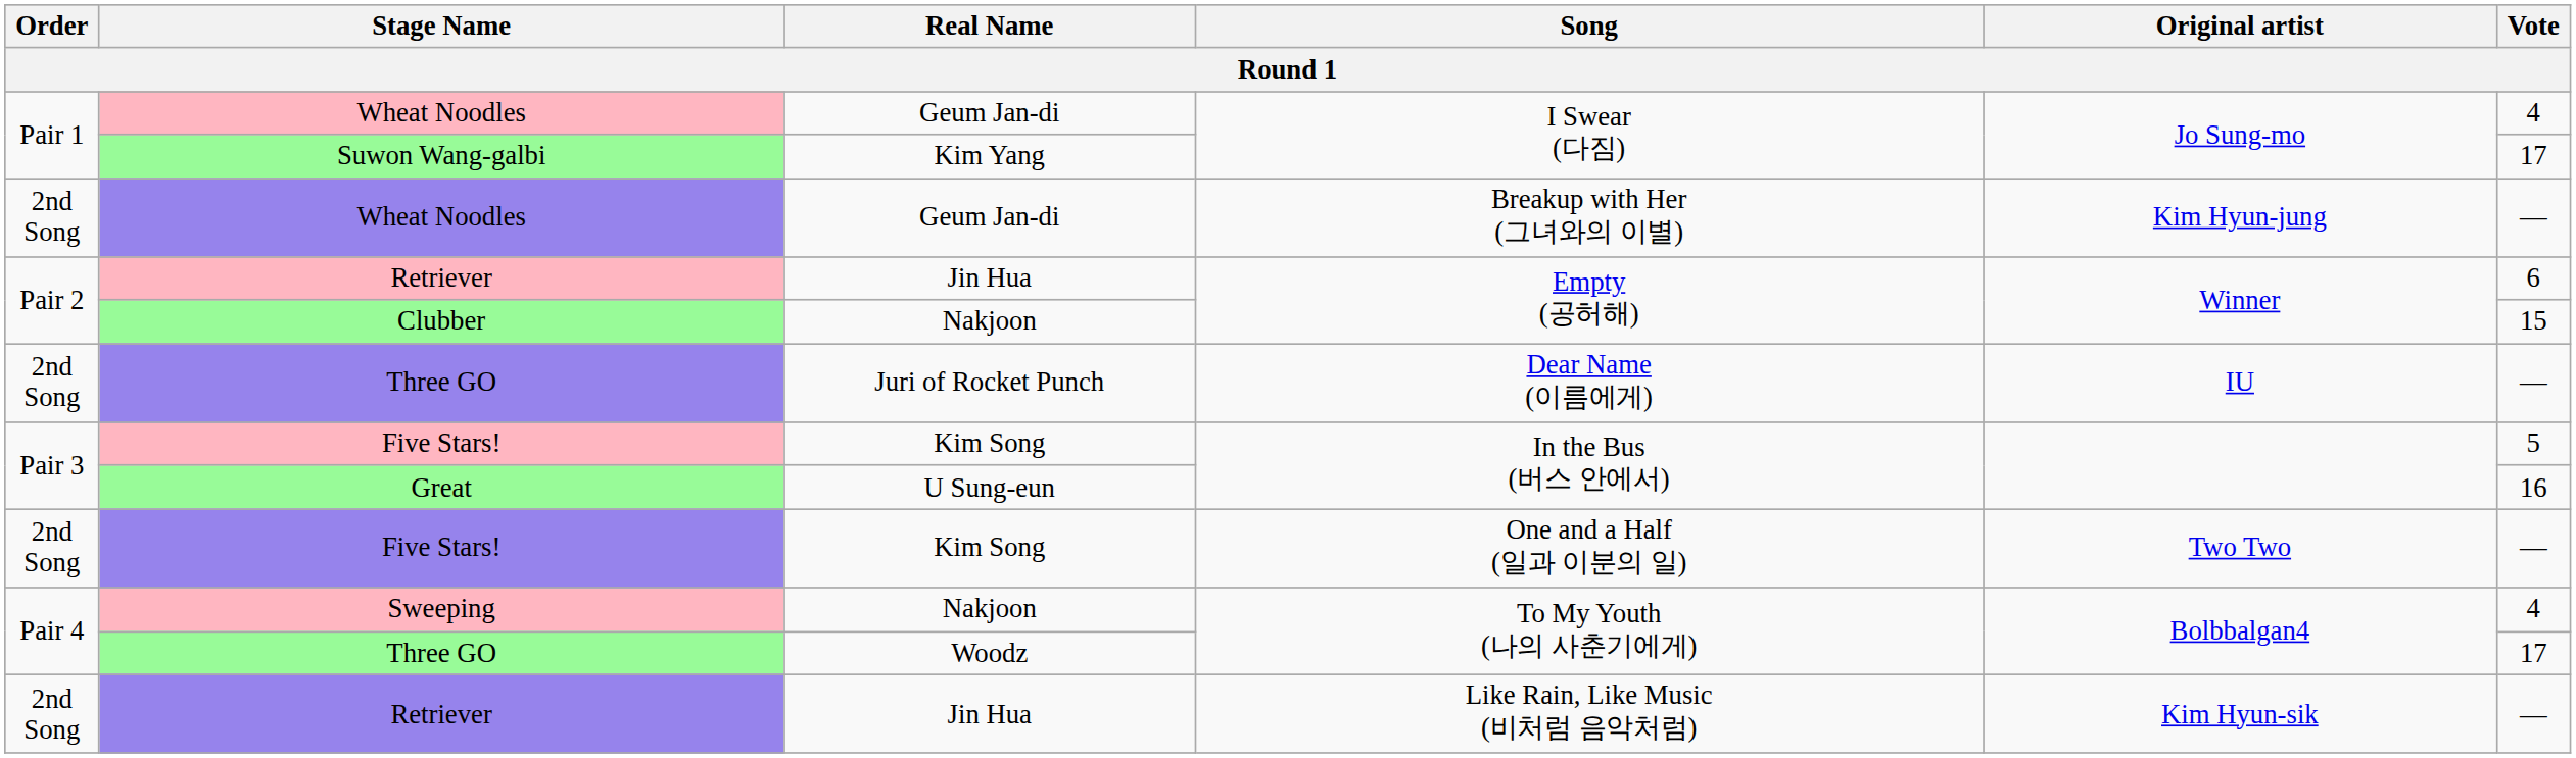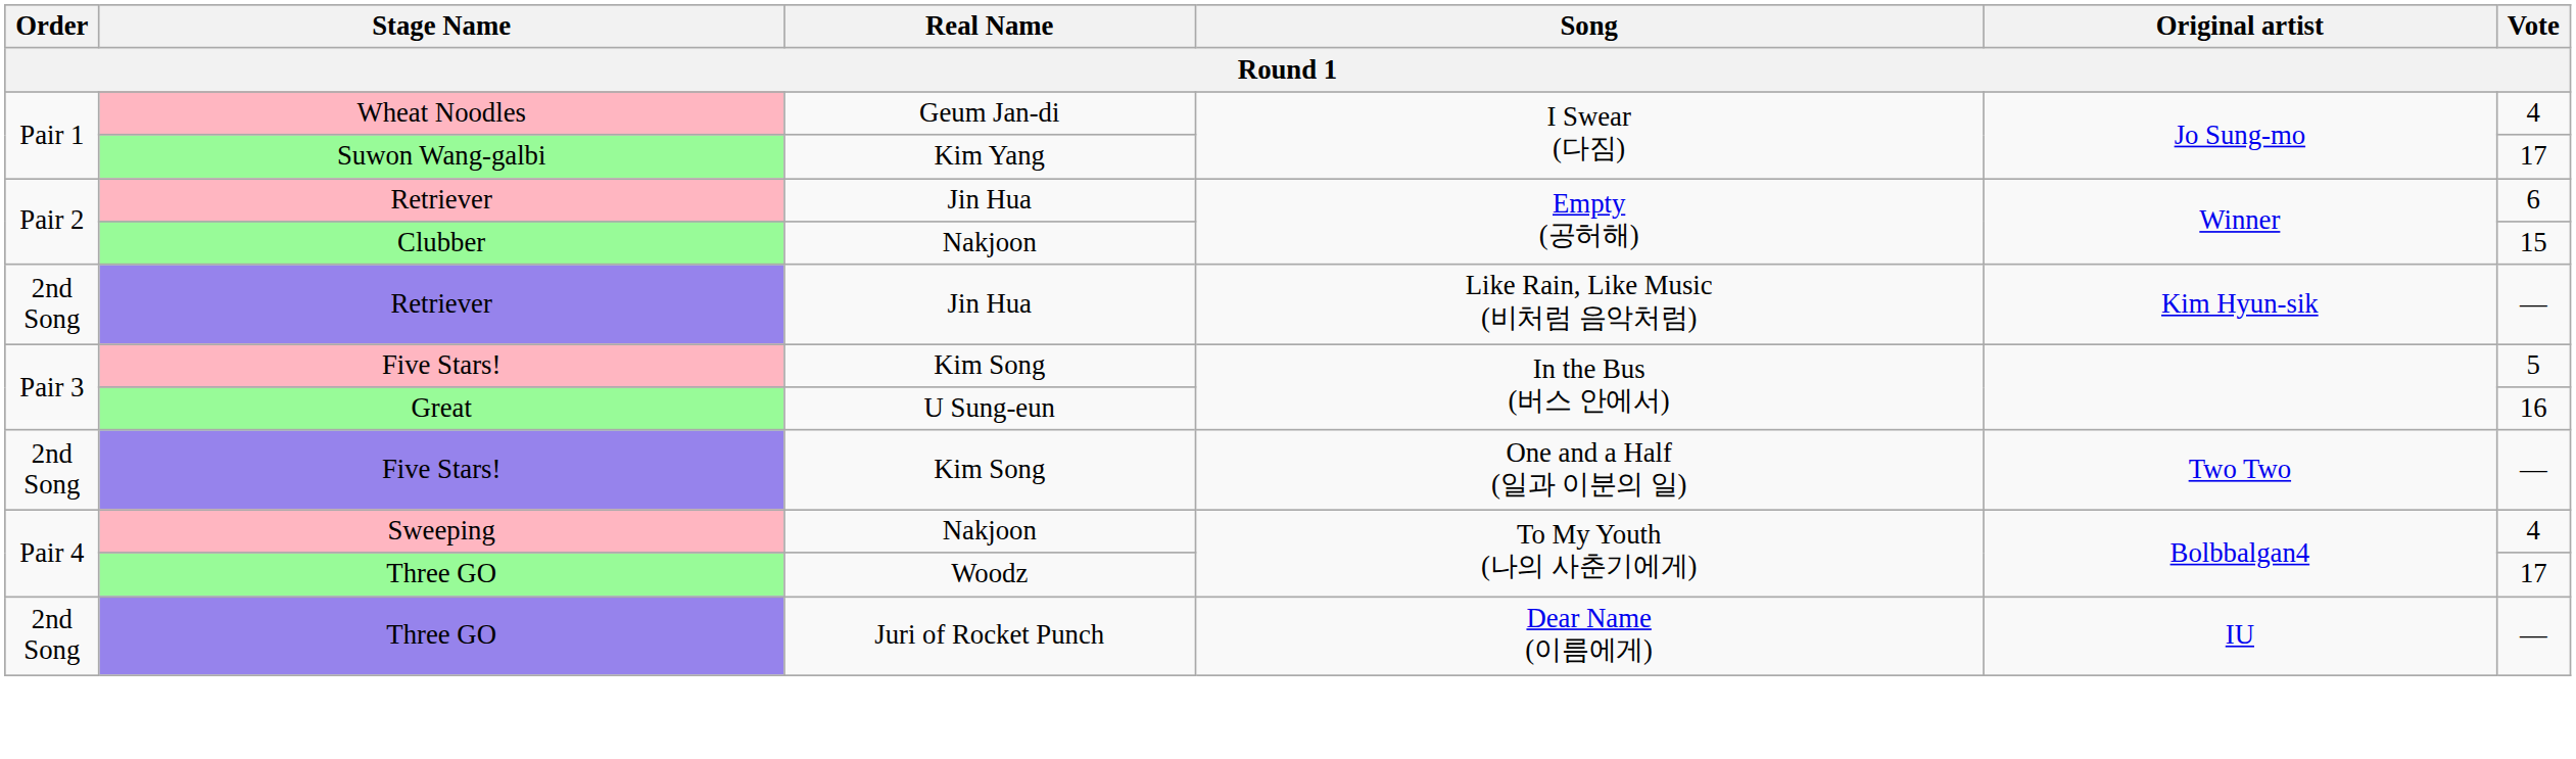- row: 2nd Song | Wheat Noodles | Geum Jan-di | Breakup with Her (그녀와의 이별) | Kim Hyun-jung | —
rows swapped: Retriever / Like Rain, Like Music (비처럼 음악처럼) <-> Three GO / Dear Name (이름에게)
